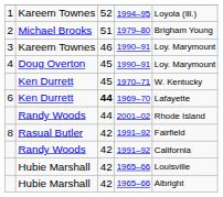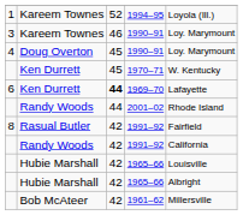- row: 2 | Michael Brooks | 51 | 1979–80 | Brigham Young
+ row: Bob McAteer | 42 | 1961–62 | Millersville
